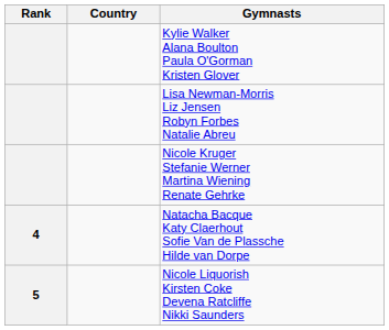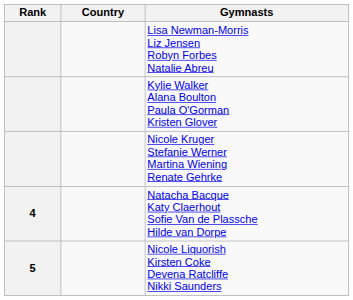rows swapped: Kylie Walker Alana Boulton Paula O'Gorman Kristen Glover <-> Lisa Newman-Morris Liz Jensen Robyn Forbes Natalie Abreu
